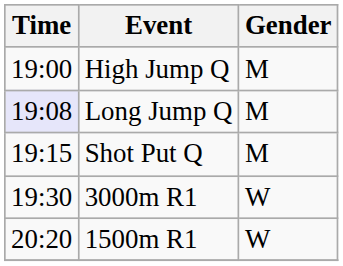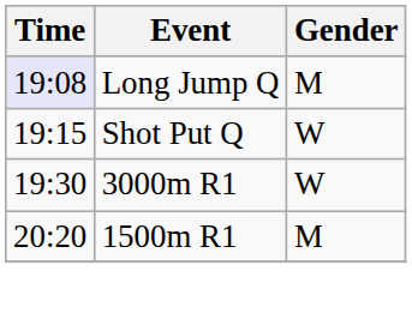- row: 19:00 | High Jump Q | M
Shot Put Q | Gender: M -> W
1500m R1 | Gender: W -> M
